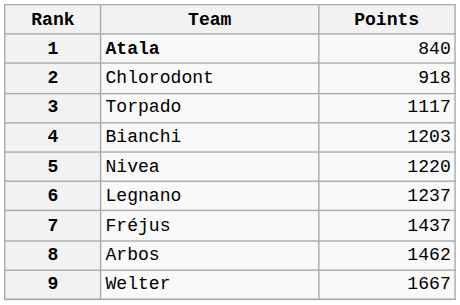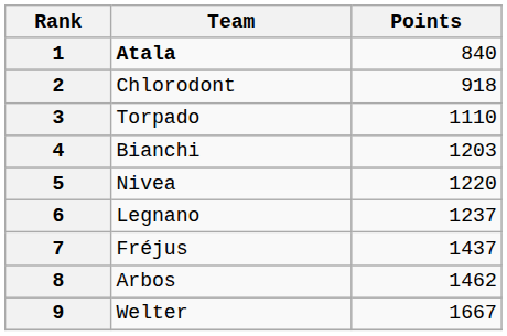3 | Points: 1117 -> 1110
